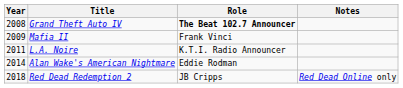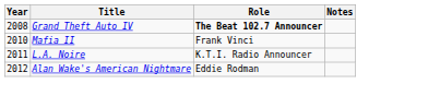Mafia II | Year: 2009 -> 2010
Alan Wake's American Nightmare | Year: 2014 -> 2012
- row: 2018 | Red Dead Redemption 2 | JB Cripps | Red Dead Online only
